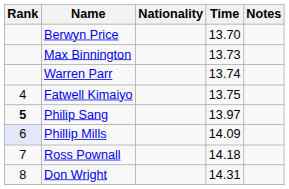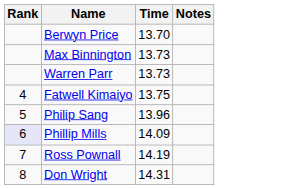- column: Nationality
Warren Parr | Time: 13.74 -> 13.73
Philip Sang | Rank: bold -> normal
Philip Sang | Time: 13.97 -> 13.96
Ross Pownall | Time: 14.18 -> 14.19
